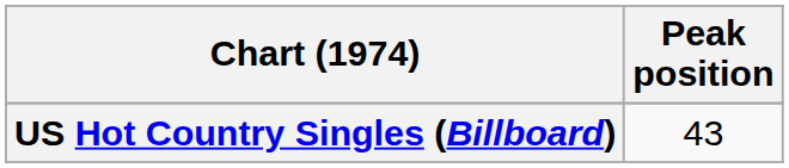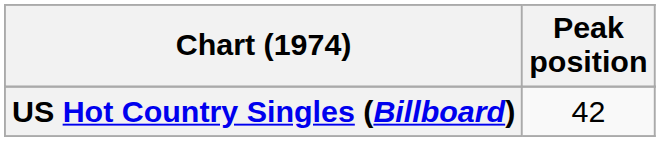US Hot Country Singles (Billboard) | Peak position: 43 -> 42
